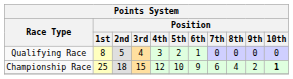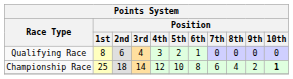Qualifying Race | Position / 2nd: 5 -> 6
Championship Race | Position / 3rd: 15 -> 14
Championship Race | Position / 6th: 9 -> 8
